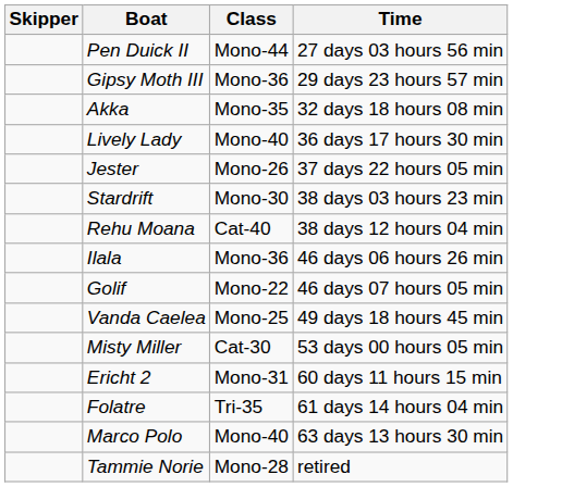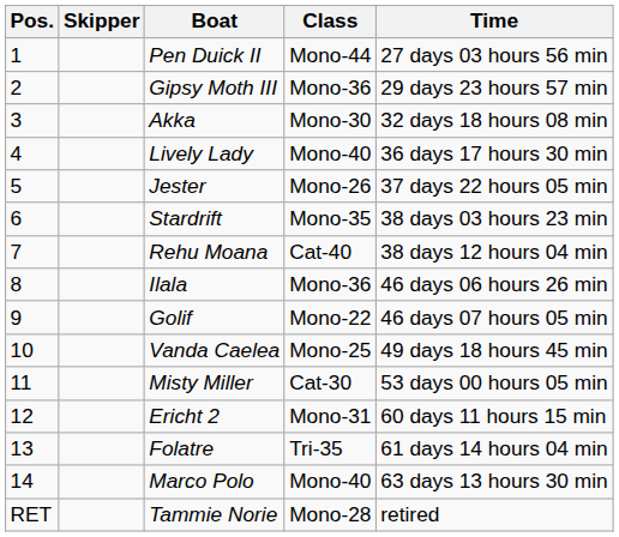+ column: Pos. | 1 | 2 | 3 | 4 | 5 | 6 | 7 | 8 | 9 | 10 | 11 | 12 | 13 | 14 | RET
Akka | Class: Mono-35 -> Mono-30
Stardrift | Class: Mono-30 -> Mono-35
